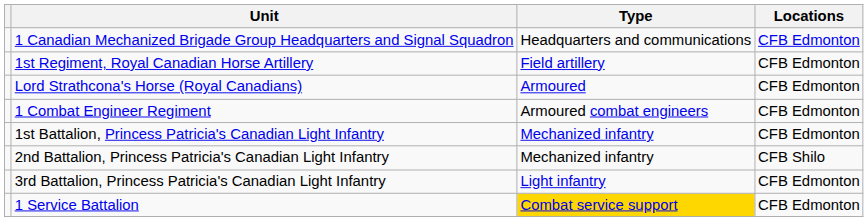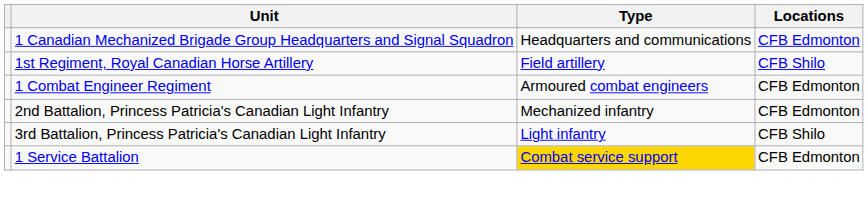1st Regiment, Royal Canadian Horse Artillery | Locations: CFB Edmonton -> CFB Shilo
- row: Lord Strathcona's Horse (Royal Canadians) | Armoured | CFB Edmonton
- row: 1st Battalion, Princess Patricia's Canadian Light Infantry | Mechanized infantry | CFB Edmonton
2nd Battalion, Princess Patricia's Canadian Light Infantry | Locations: CFB Shilo -> CFB Edmonton
3rd Battalion, Princess Patricia's Canadian Light Infantry | Locations: CFB Edmonton -> CFB Shilo
